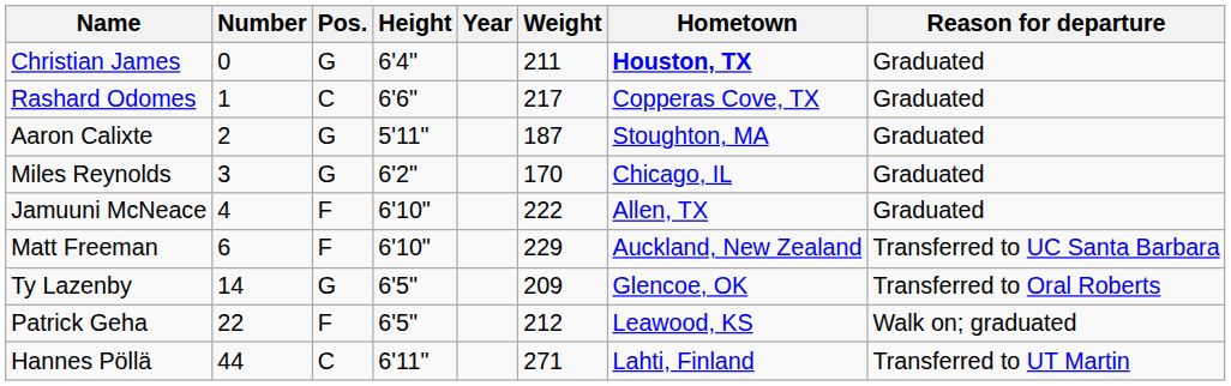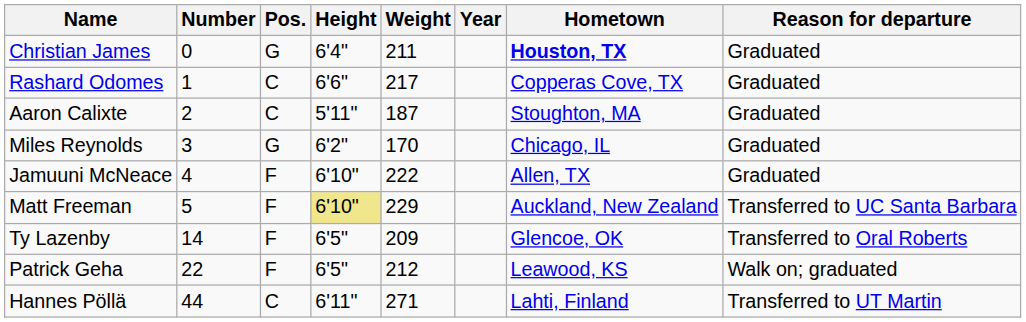columns swapped: Weight <-> Year
Aaron Calixte | Pos.: G -> C
Matt Freeman | Number: 6 -> 5
Matt Freeman | Height: no background -> khaki background
Ty Lazenby | Pos.: G -> F
